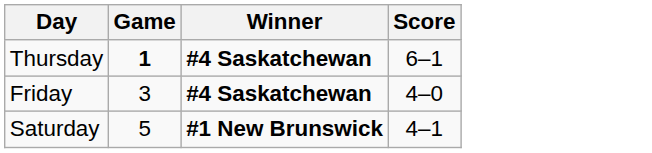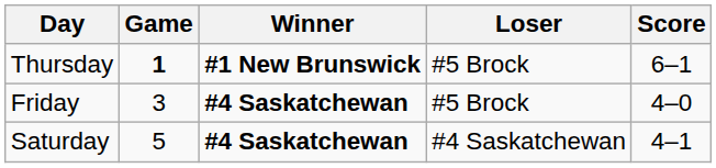+ column: Loser | #5 Brock | #5 Brock | #4 Saskatchewan
Thursday | Winner: #4 Saskatchewan -> #1 New Brunswick
Saturday | Winner: #1 New Brunswick -> #4 Saskatchewan
